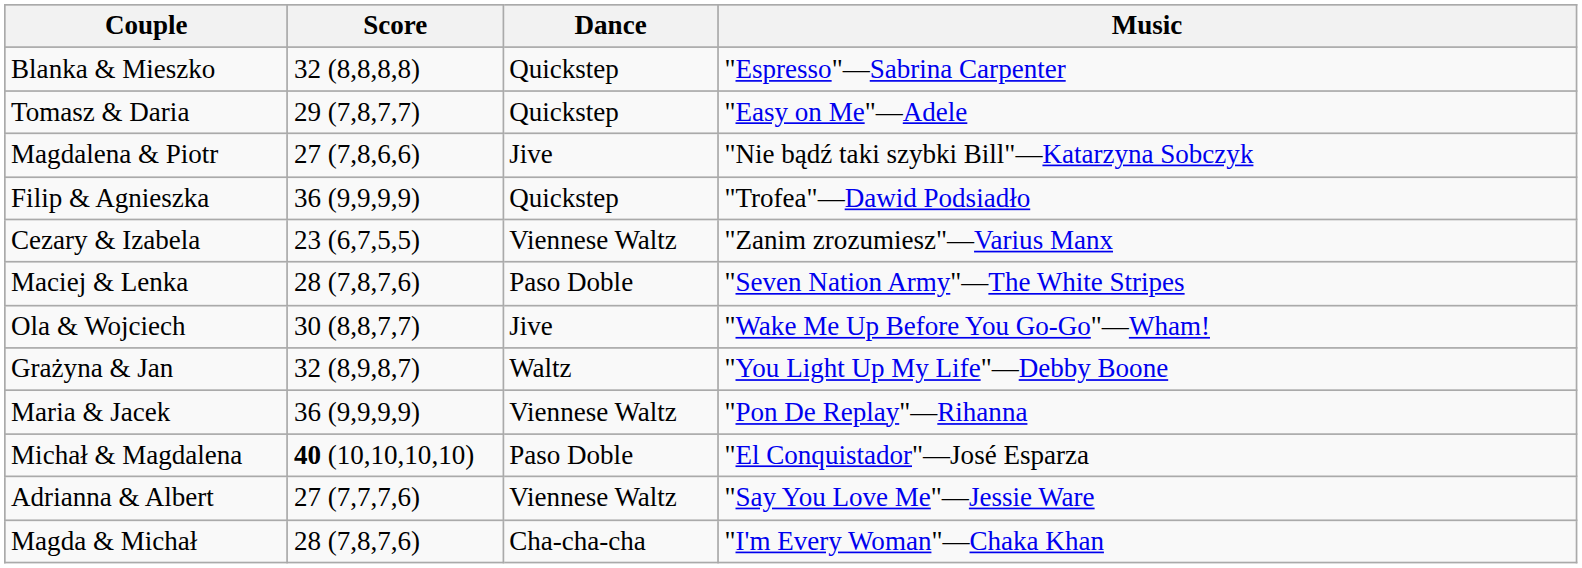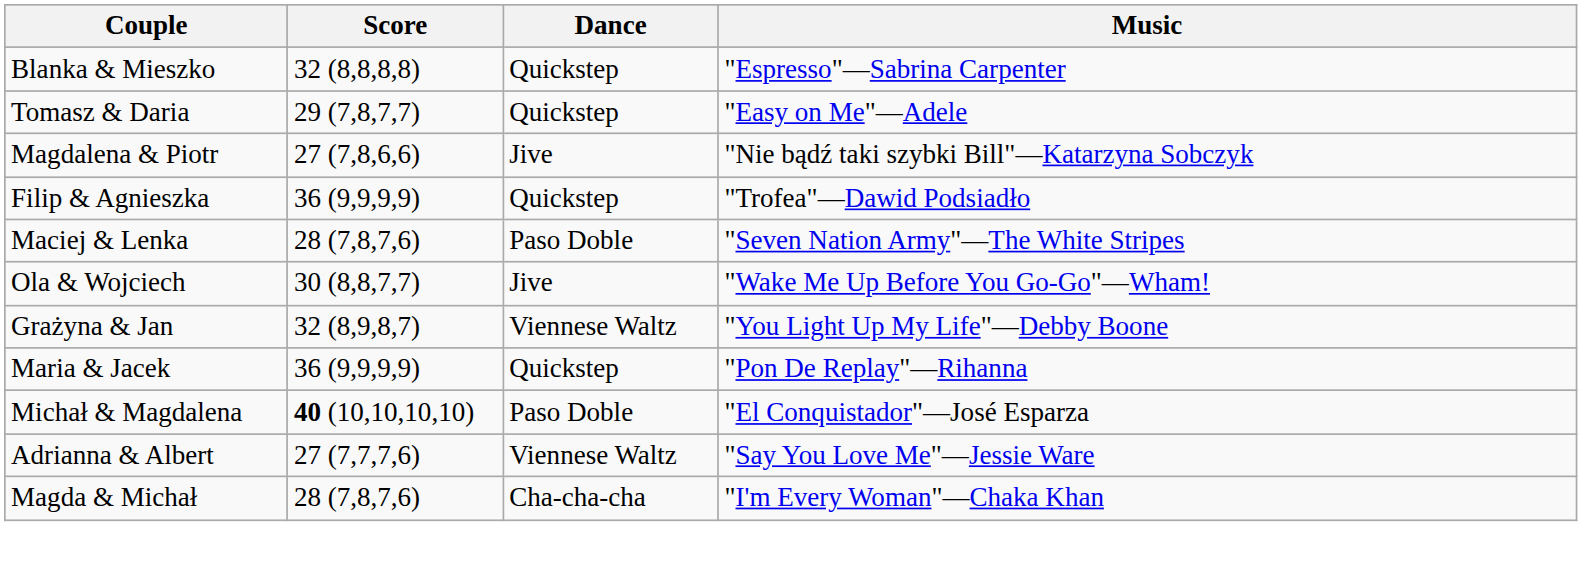- row: Cezary & Izabela | 23 (6,7,5,5) | Viennese Waltz | "Zanim zrozumiesz"—Varius Manx
Grażyna & Jan | Dance: Waltz -> Viennese Waltz
Maria & Jacek | Dance: Viennese Waltz -> Quickstep
